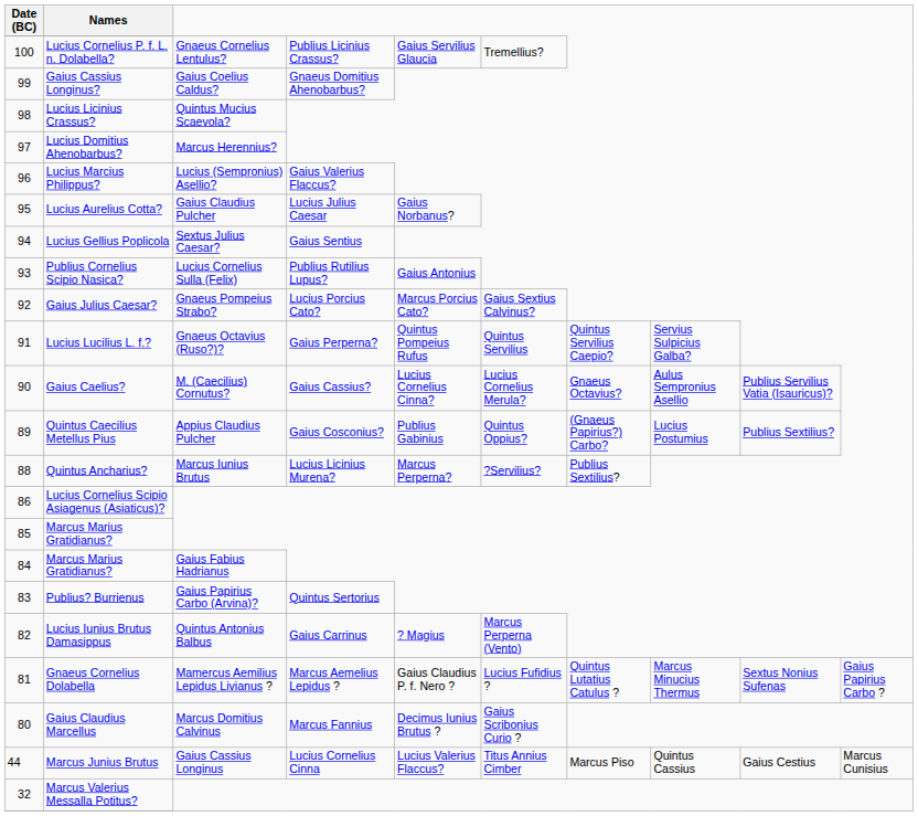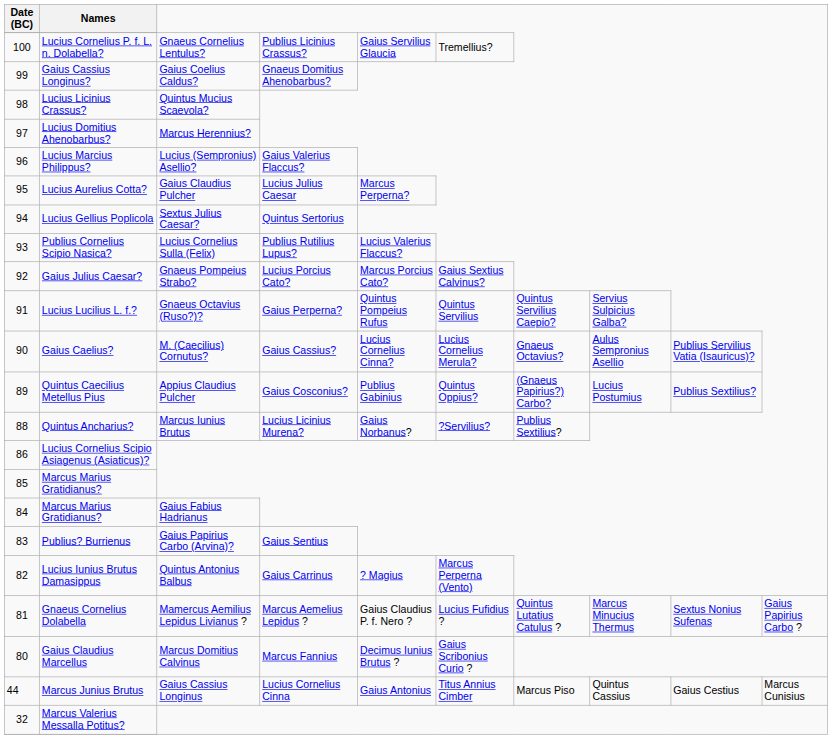Lucius Aurelius Cotta? | column 5: Gaius Norbanus? -> Marcus Perperna?
Lucius Gellius Poplicola | column 4: Gaius Sentius -> Quintus Sertorius
Publius Cornelius Scipio Nasica? | column 5: Gaius Antonius -> Lucius Valerius Flaccus?
Quintus Ancharius? | column 5: Marcus Perperna? -> Gaius Norbanus?
Publius? Burrienus | column 4: Quintus Sertorius -> Gaius Sentius
Marcus Junius Brutus | column 5: Lucius Valerius Flaccus? -> Gaius Antonius
